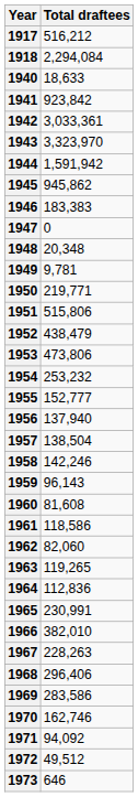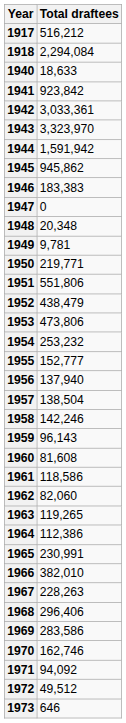1951 | Total draftees: 515,806 -> 551,806
1964 | Total draftees: 112,836 -> 112,386
